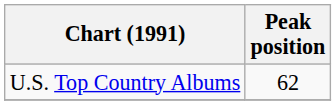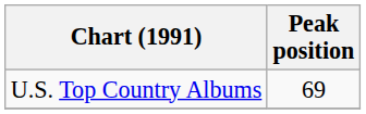U.S. Top Country Albums | Peak position: 62 -> 69
